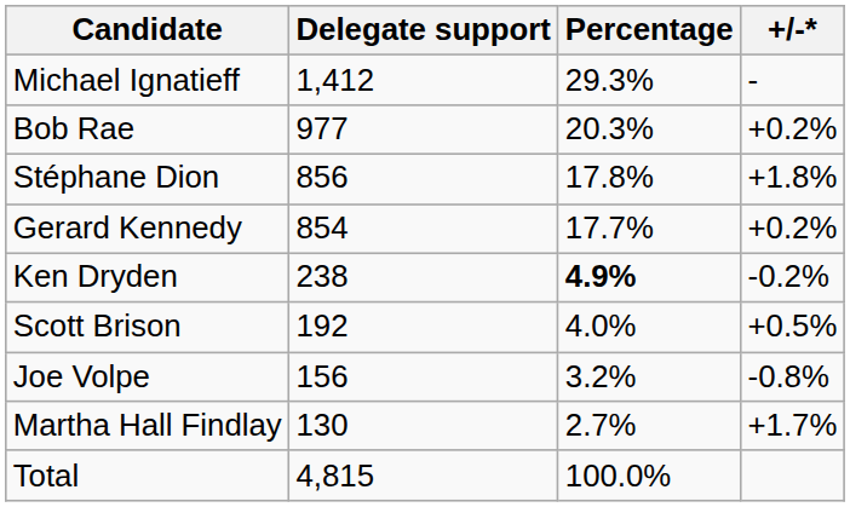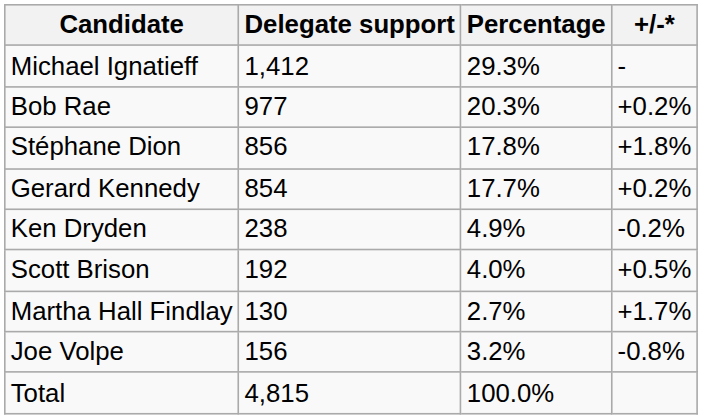Ken Dryden | Percentage: bold -> normal
rows swapped: Joe Volpe <-> Martha Hall Findlay
